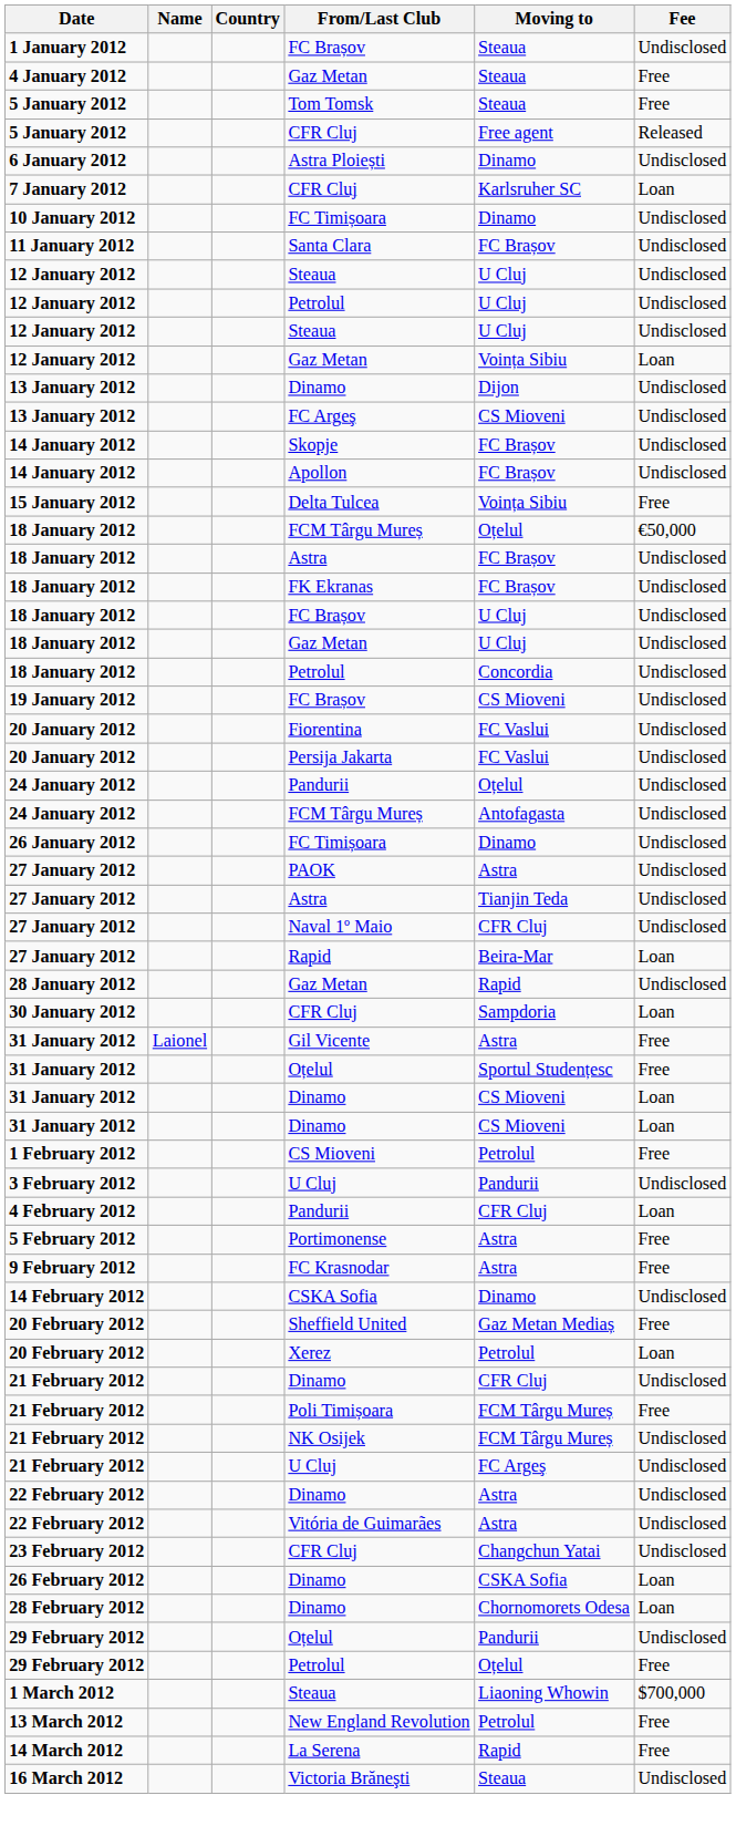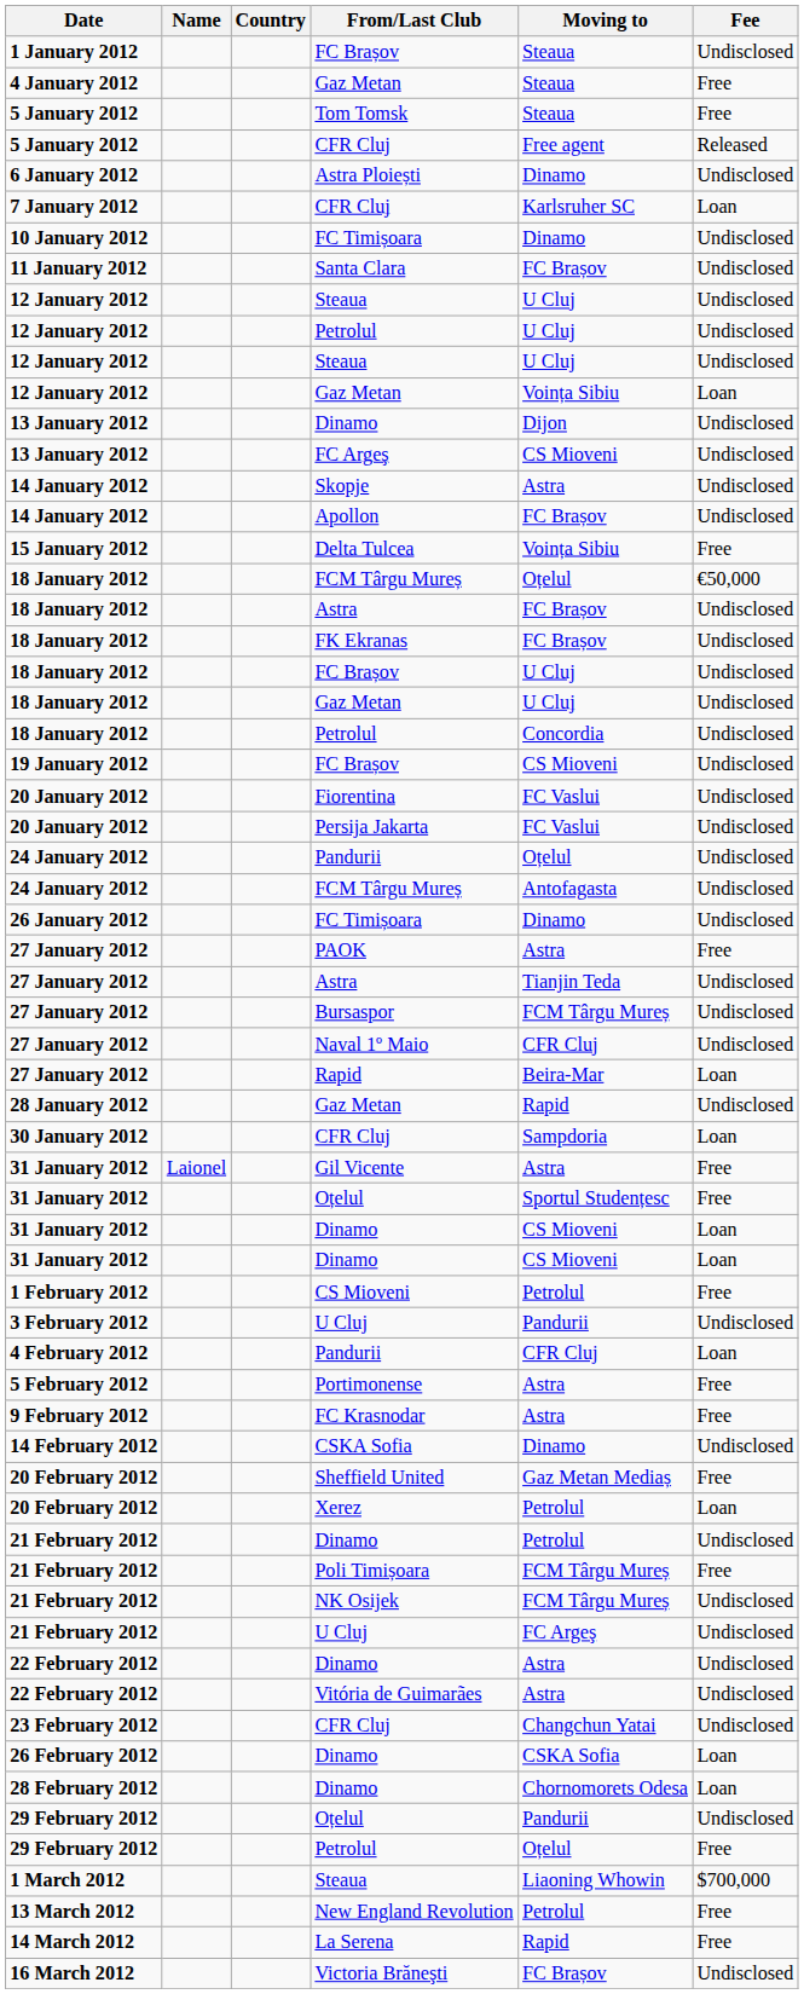Skopje | Moving to: FC Brașov -> Astra
PAOK | Fee: Undisclosed -> Free
+ row: 27 January 2012 | Bursaspor | FCM Târgu Mureș | Undisclosed
21 February 2012 / Dinamo | Moving to: CFR Cluj -> Petrolul
Victoria Brăneşti | Moving to: Steaua -> FC Brașov
